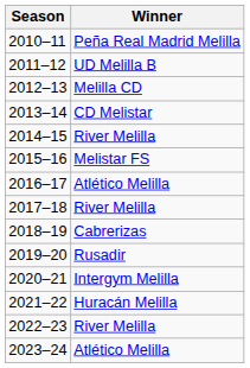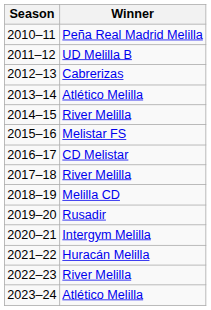2012–13 | Winner: Melilla CD -> Cabrerizas
2013–14 | Winner: CD Melistar -> Atlético Melilla
2016–17 | Winner: Atlético Melilla -> CD Melistar
2018–19 | Winner: Cabrerizas -> Melilla CD
